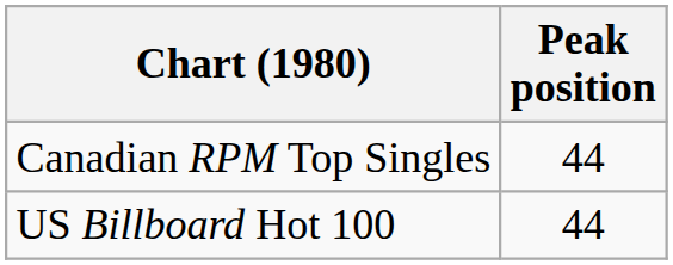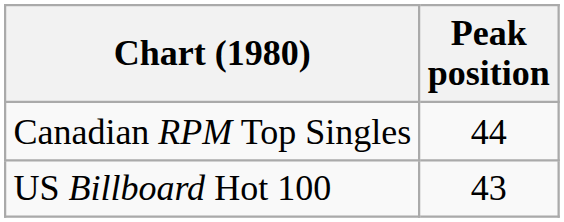US Billboard Hot 100 | Peak position: 44 -> 43
